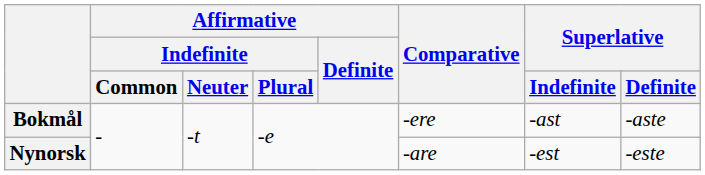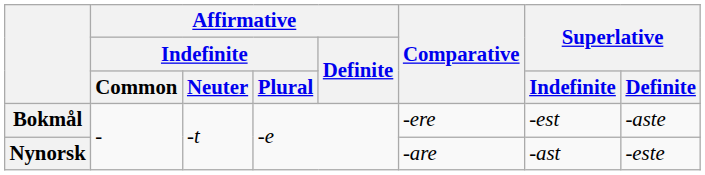Bokmål | Superlative / Indefinite: -ast -> -est
Nynorsk | Superlative / Indefinite: -est -> -ast
